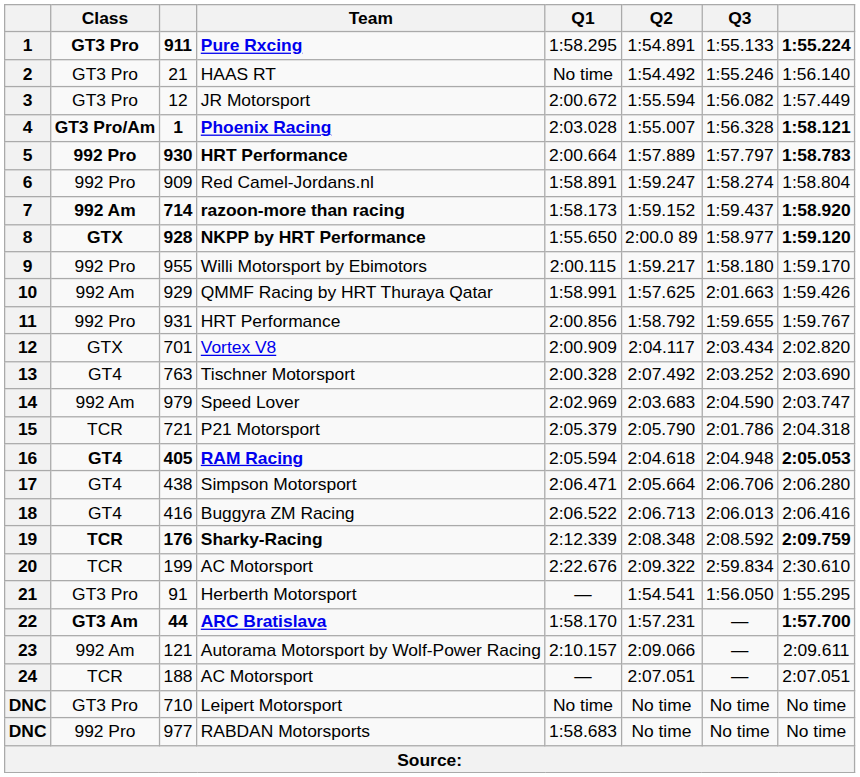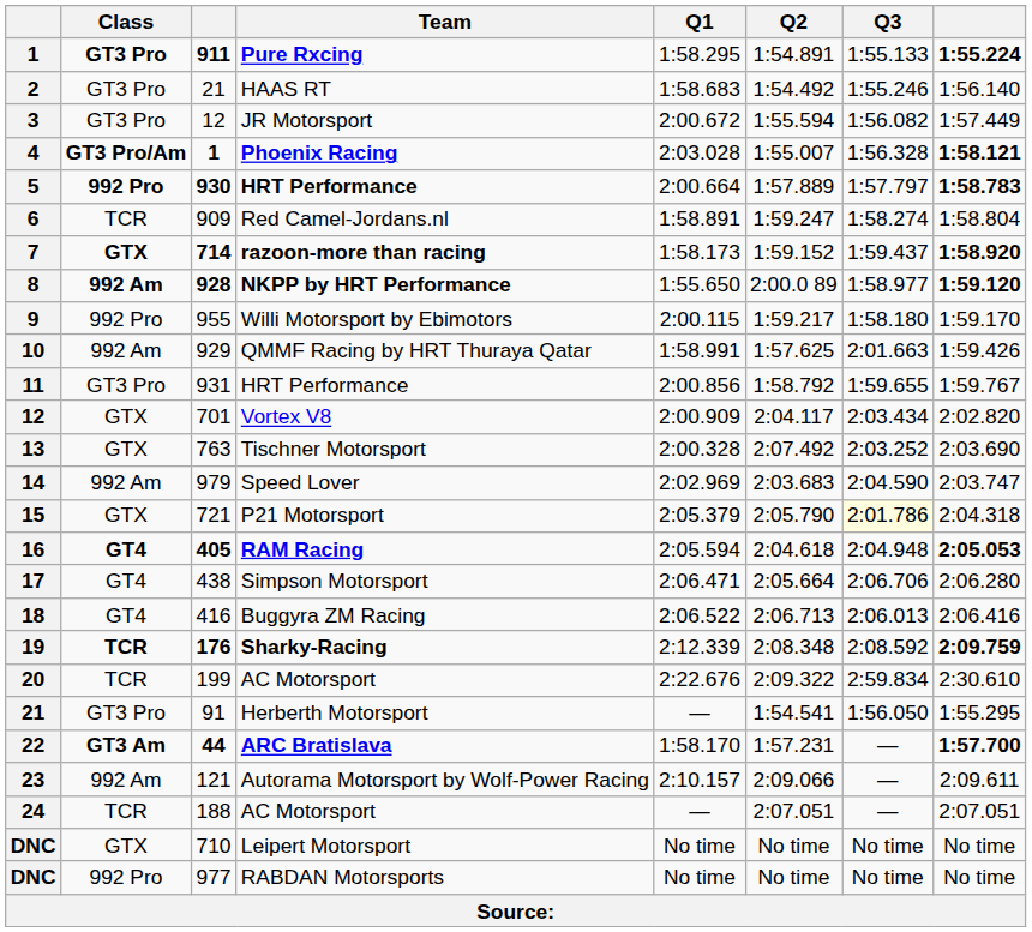HAAS RT | Q1: No time -> 1:58.683
Red Camel-Jordans.nl | Class: 992 Pro -> TCR
razoon-more than racing | Class: 992 Am -> GTX
NKPP by HRT Performance | Class: GTX -> 992 Am
931 / HRT Performance | Class: 992 Pro -> GT3 Pro
Tischner Motorsport | Class: GT4 -> GTX
P21 Motorsport | Class: TCR -> GTX
P21 Motorsport | Q3: no background -> lightyellow background
Leipert Motorsport | Class: GT3 Pro -> GTX
RABDAN Motorsports | Q1: 1:58.683 -> No time
